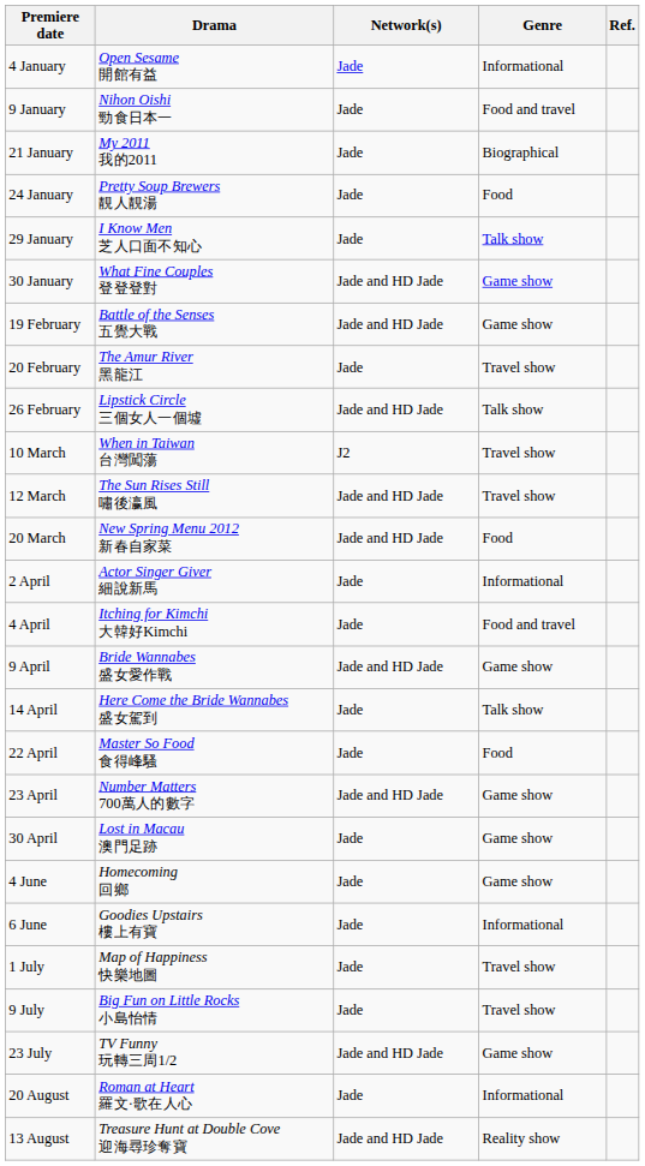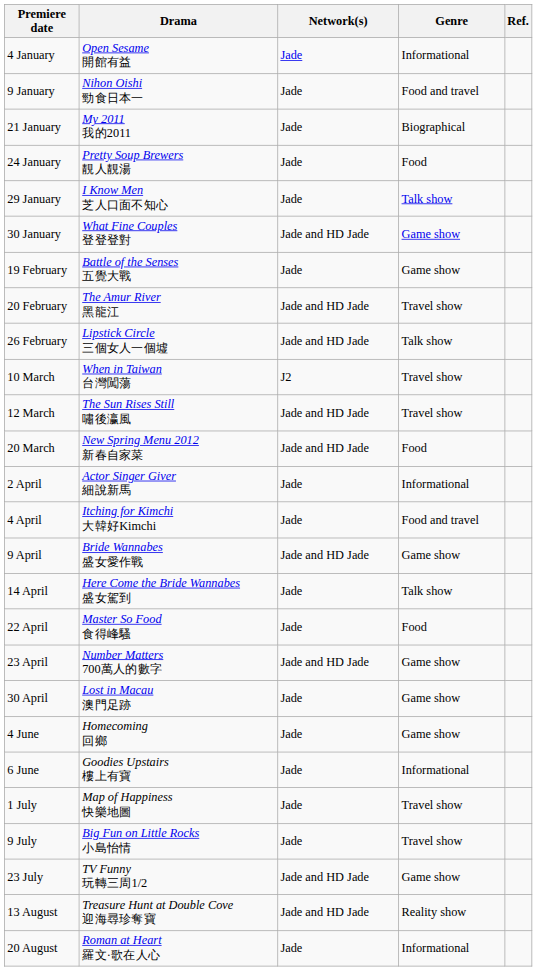19 February | Network(s): Jade and HD Jade -> Jade
20 February | Network(s): Jade -> Jade and HD Jade
rows swapped: 13 August <-> 20 August
